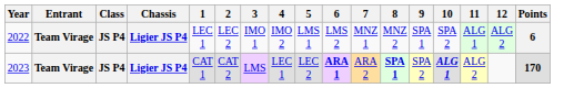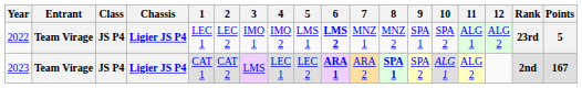+ column: Rank | 23rd | 2nd
2022 | 6: normal -> bold
2022 | Points: 6 -> 5
2023 | 10: bold -> normal
2023 | Points: 170 -> 167
